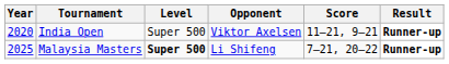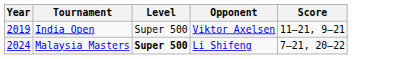- column: Result | Runner-up | Runner-up
India Open | Year: 2020 -> 2019
Malaysia Masters | Year: 2025 -> 2024
